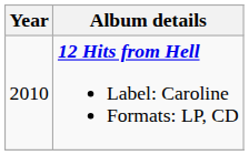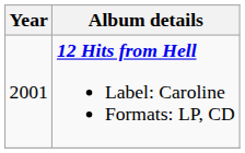12 Hits from Hell Label: Caroline Formats: LP, CD | Year: 2010 -> 2001
